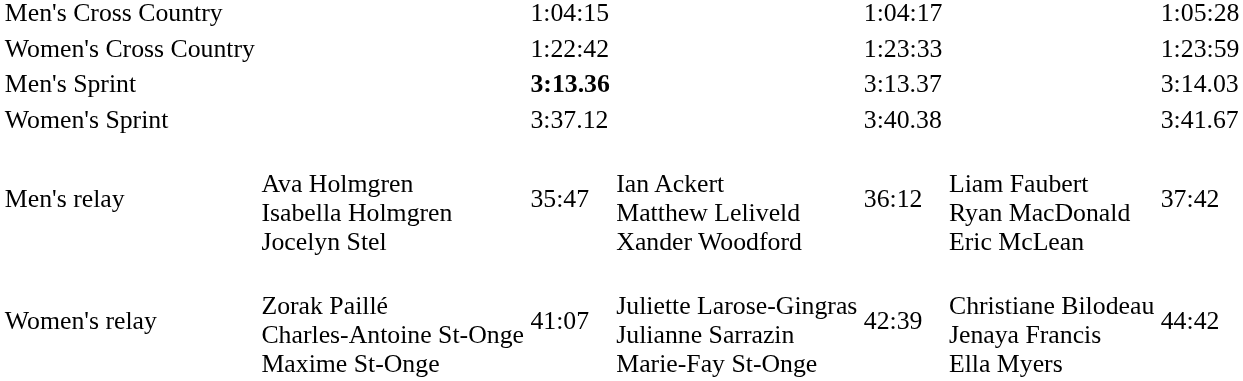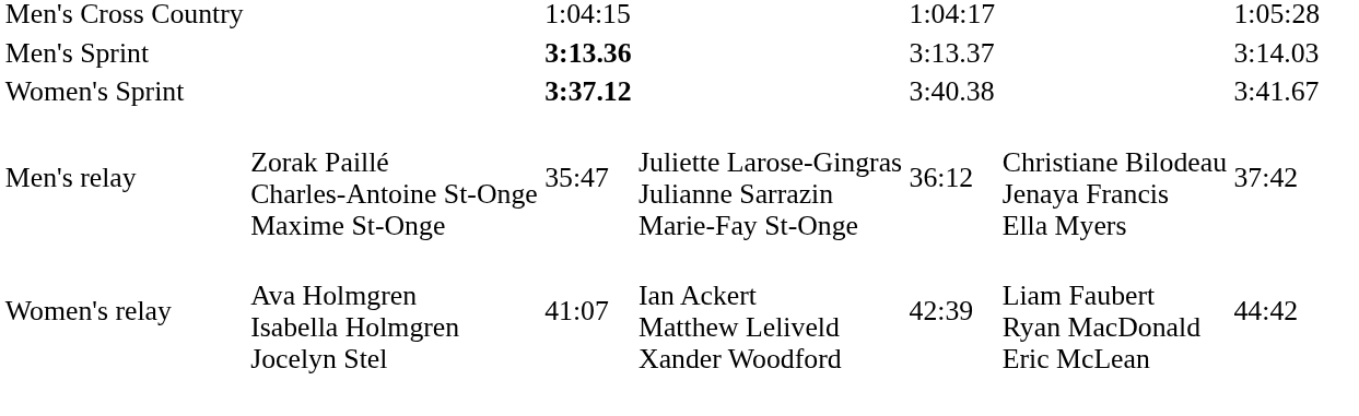- row: Women's Cross Country | 1:22:42 | 1:23:33 | 1:23:59
Women's Sprint | column 3: normal -> bold
Men's relay | column 2: Ava Holmgren Isabella Holmgren Jocelyn Stel -> Zorak Paillé Charles-Antoine St-Onge Maxime St-Onge
Men's relay | column 4: Ian Ackert Matthew Leliveld Xander Woodford -> Juliette Larose-Gingras Julianne Sarrazin Marie-Fay St-Onge
Men's relay | column 6: Liam Faubert Ryan MacDonald Eric McLean -> Christiane Bilodeau Jenaya Francis Ella Myers
Women's relay | column 2: Zorak Paillé Charles-Antoine St-Onge Maxime St-Onge -> Ava Holmgren Isabella Holmgren Jocelyn Stel
Women's relay | column 4: Juliette Larose-Gingras Julianne Sarrazin Marie-Fay St-Onge -> Ian Ackert Matthew Leliveld Xander Woodford
Women's relay | column 6: Christiane Bilodeau Jenaya Francis Ella Myers -> Liam Faubert Ryan MacDonald Eric McLean
